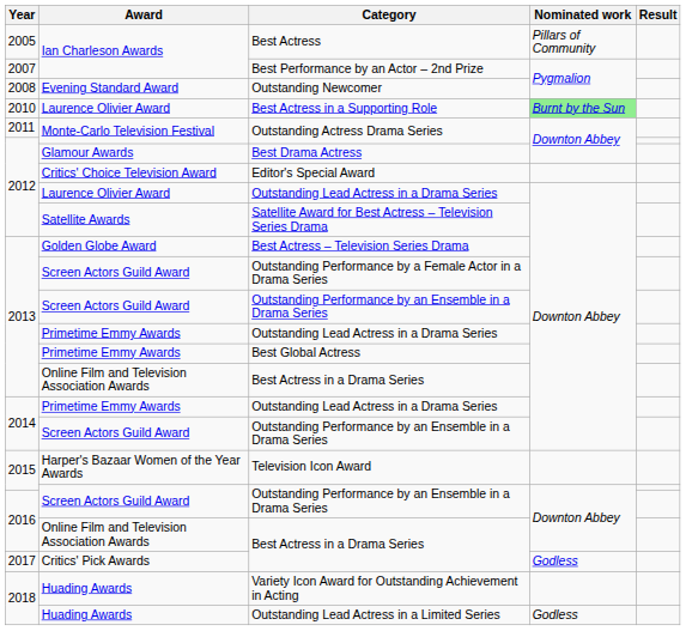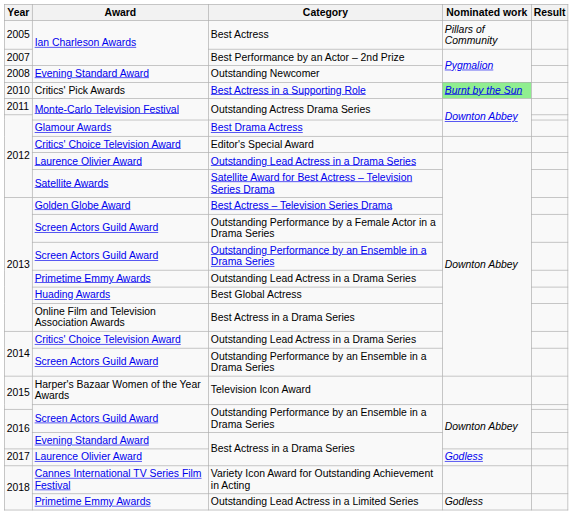Best Actress in a Supporting Role | Award: Laurence Olivier Award -> Critics' Pick Awards
Best Global Actress | Award: Primetime Emmy Awards -> Huading Awards
2014 / Outstanding Lead Actress in a Drama Series | Award: Primetime Emmy Awards -> Critics' Choice Television Award
2016 / Best Actress in a Drama Series | Award: Online Film and Television Association Awards -> Evening Standard Award
2017 / Best Actress in a Drama Series | Award: Critics' Pick Awards -> Laurence Olivier Award
Variety Icon Award for Outstanding Achievement in Acting | Award: Huading Awards -> Cannes International TV Series Film Festival
Outstanding Lead Actress in a Limited Series | Award: Huading Awards -> Primetime Emmy Awards
